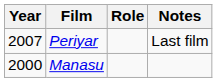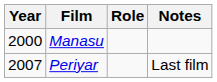rows swapped: Manasu <-> Periyar
